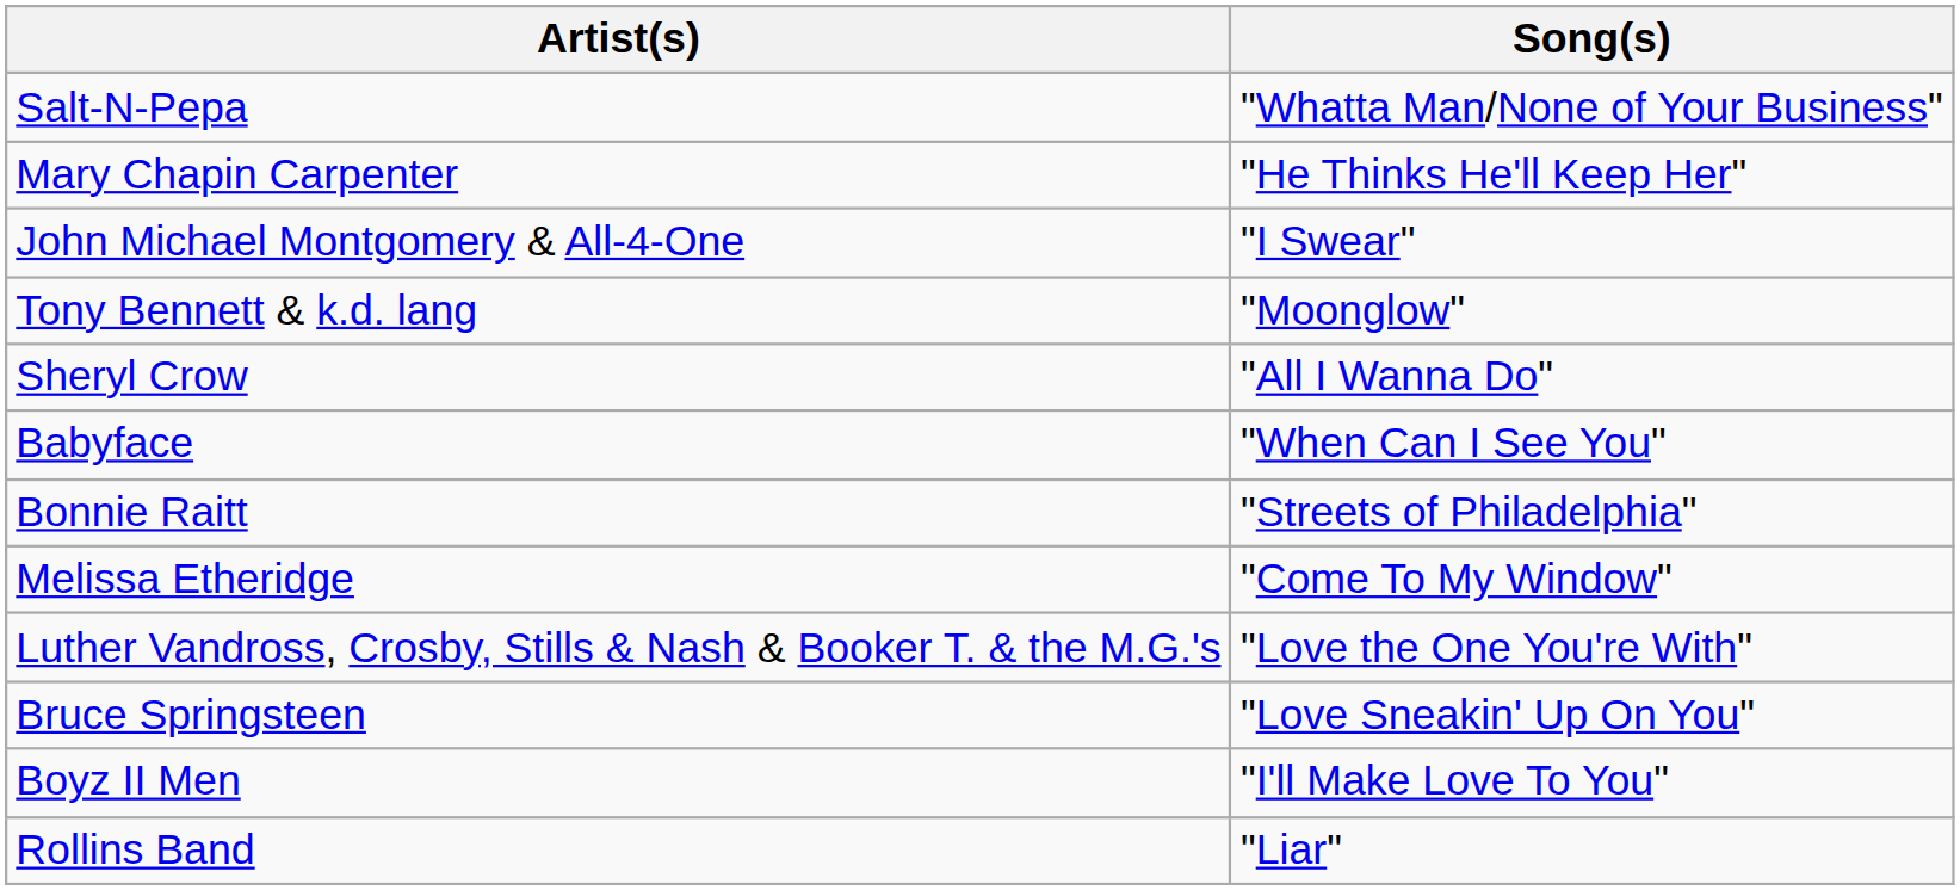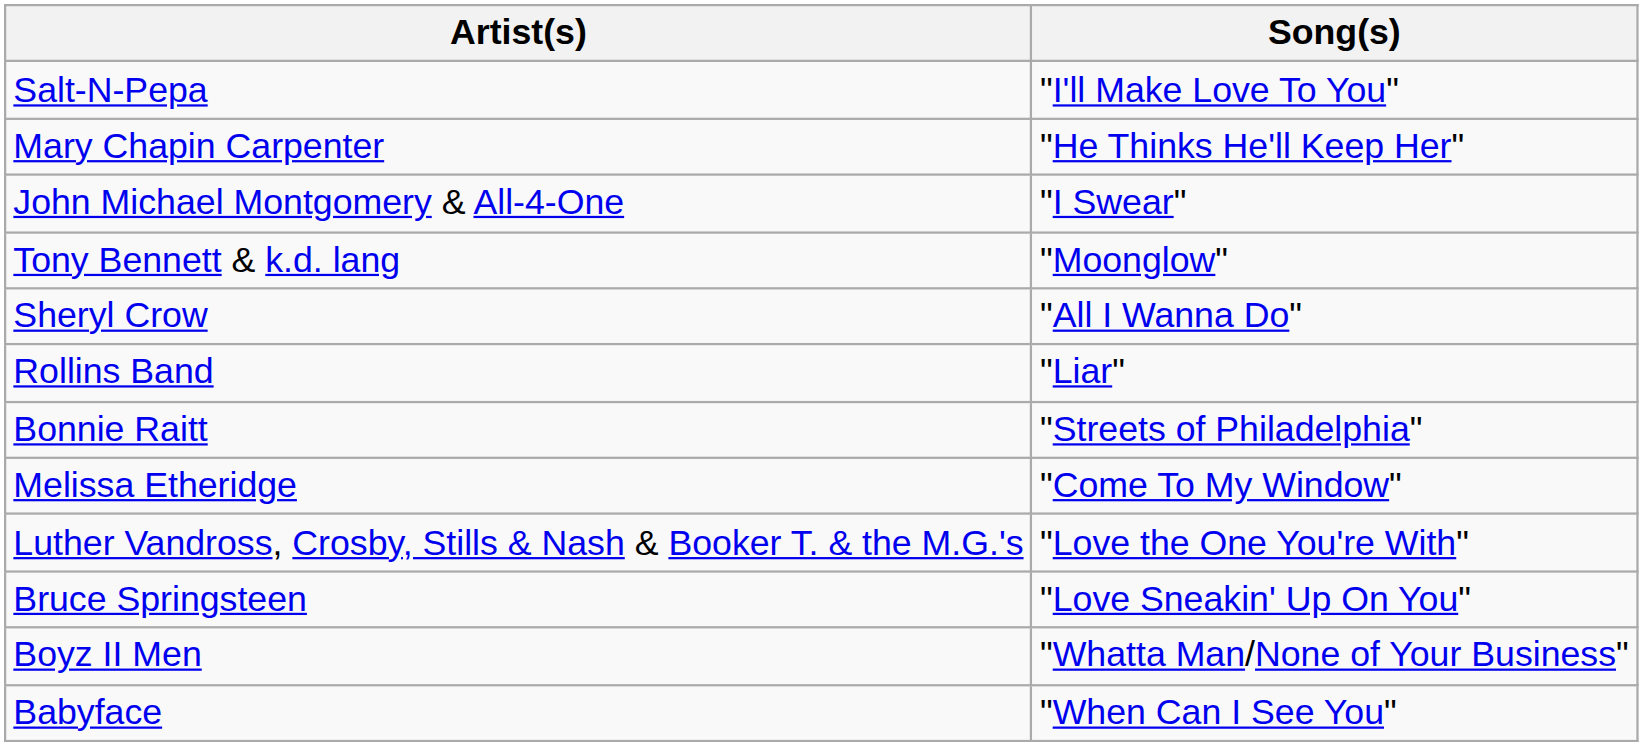Salt-N-Pepa | Song(s): "Whatta Man/None of Your Business" -> "I'll Make Love To You"
rows swapped: Babyface <-> Rollins Band
Boyz II Men | Song(s): "I'll Make Love To You" -> "Whatta Man/None of Your Business"
